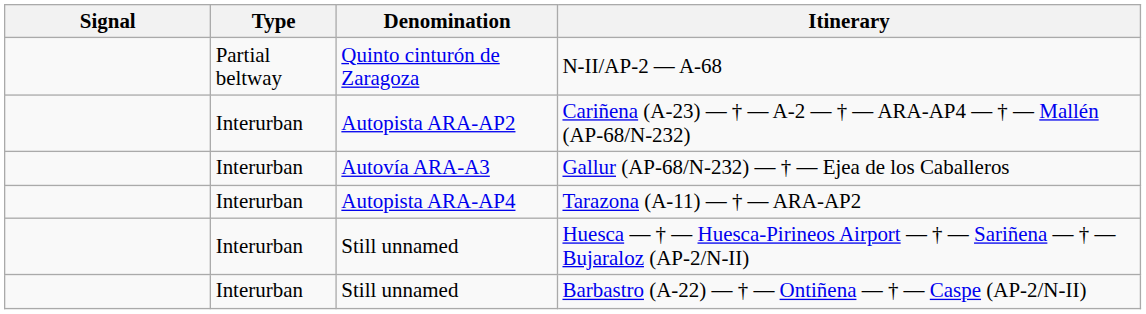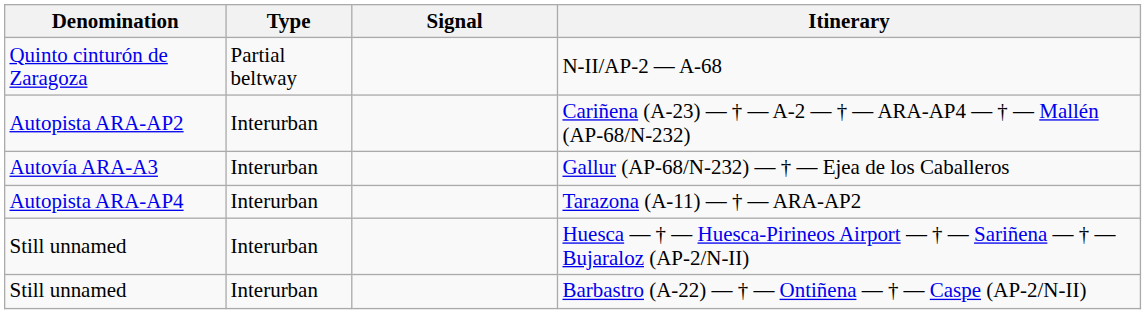columns swapped: Signal <-> Denomination
